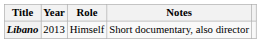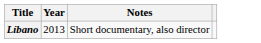- column: Role | Himself
